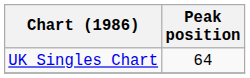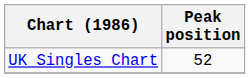UK Singles Chart | Peak position: 64 -> 52
